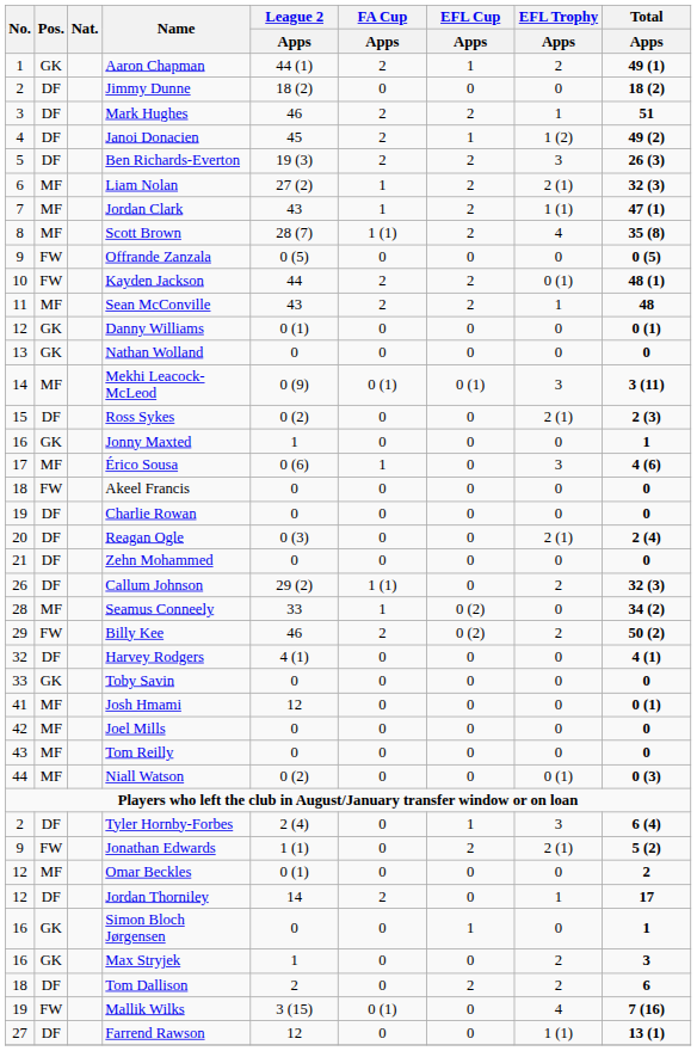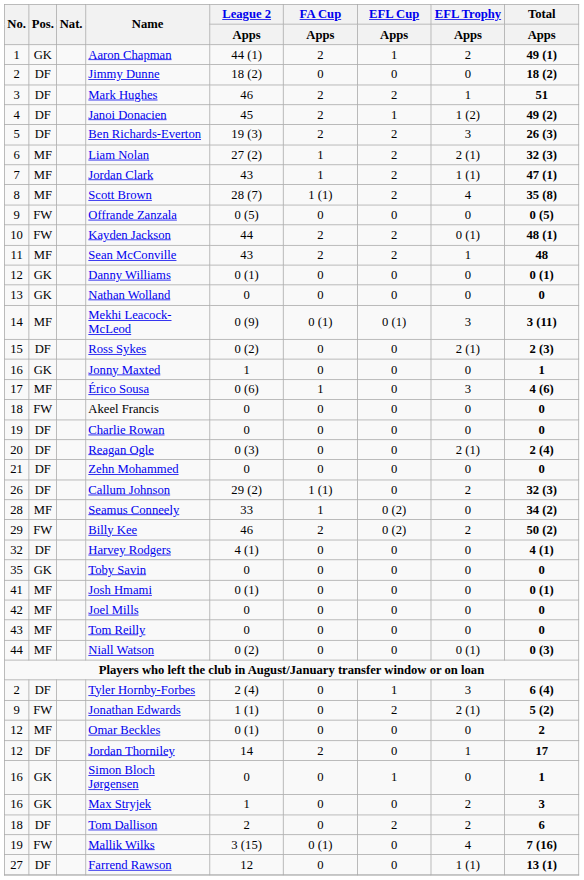Toby Savin | No.: 33 -> 35
Josh Hmami | League 2 / Apps: 12 -> 0 (1)
